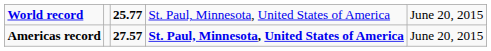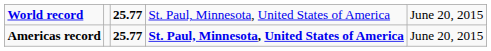Americas record | column 3: 27.57 -> 25.77
